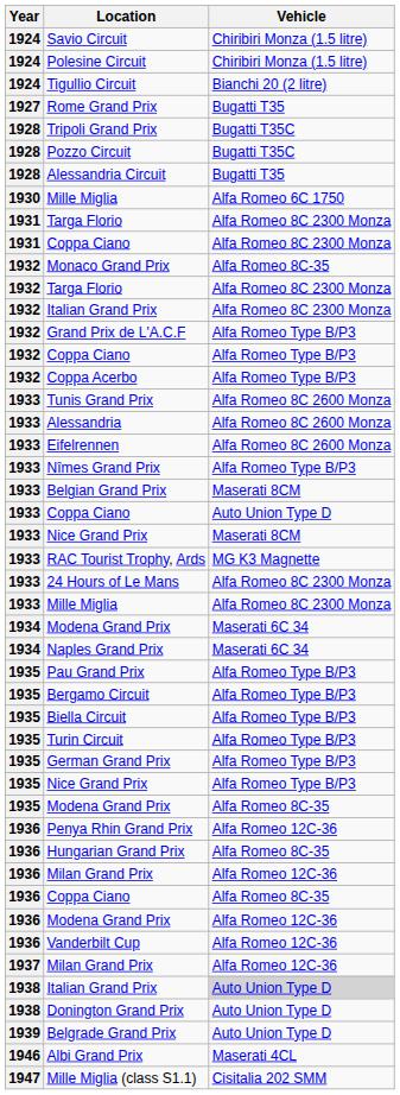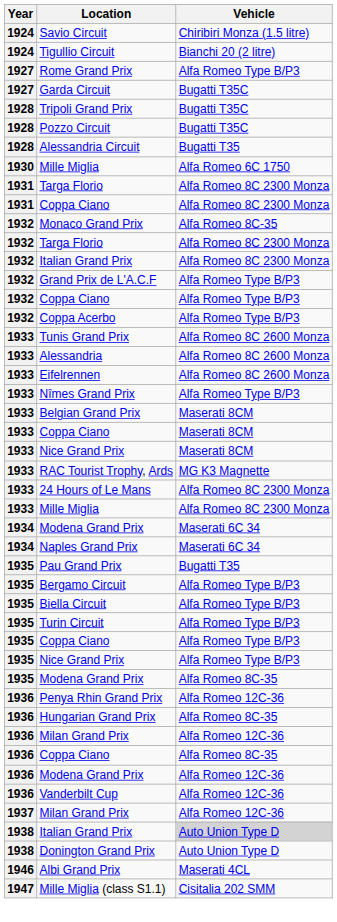- row: 1924 | Polesine Circuit | Chiribiri Monza (1.5 litre)
Rome Grand Prix | Vehicle: Bugatti T35 -> Alfa Romeo Type B/P3
+ row: 1927 | Garda Circuit | Bugatti T35C
1933 / Coppa Ciano | Vehicle: Auto Union Type D -> Maserati 8CM
Pau Grand Prix | Vehicle: Alfa Romeo Type B/P3 -> Bugatti T35
- row: 1935 | German Grand Prix | Alfa Romeo Type B/P3
+ row: 1935 | Coppa Ciano | Alfa Romeo Type B/P3
- row: 1939 | Belgrade Grand Prix | Auto Union Type D
